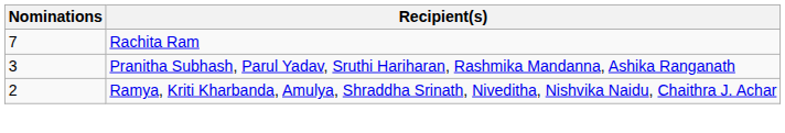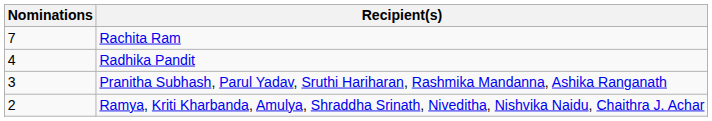+ row: 4 | Radhika Pandit
